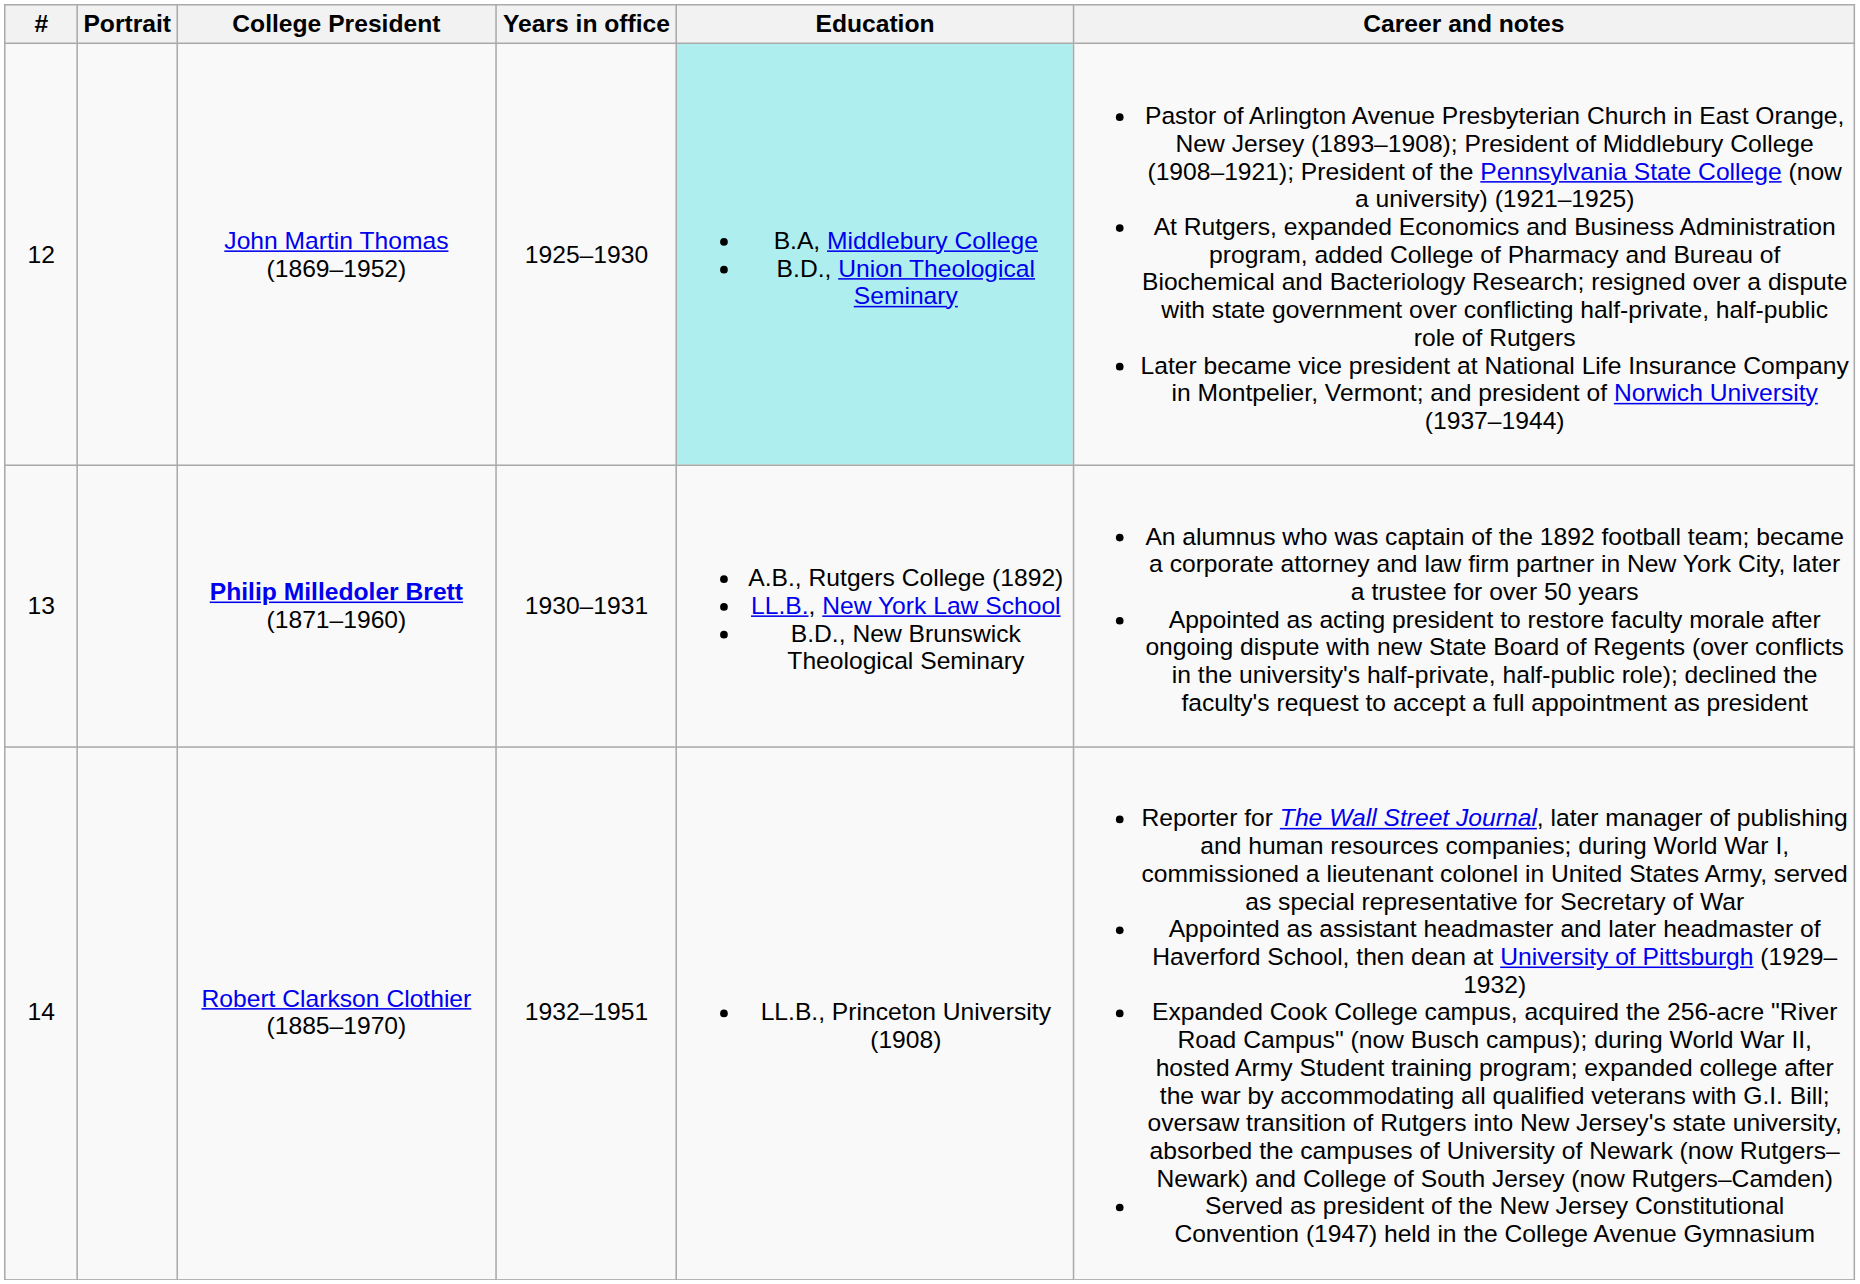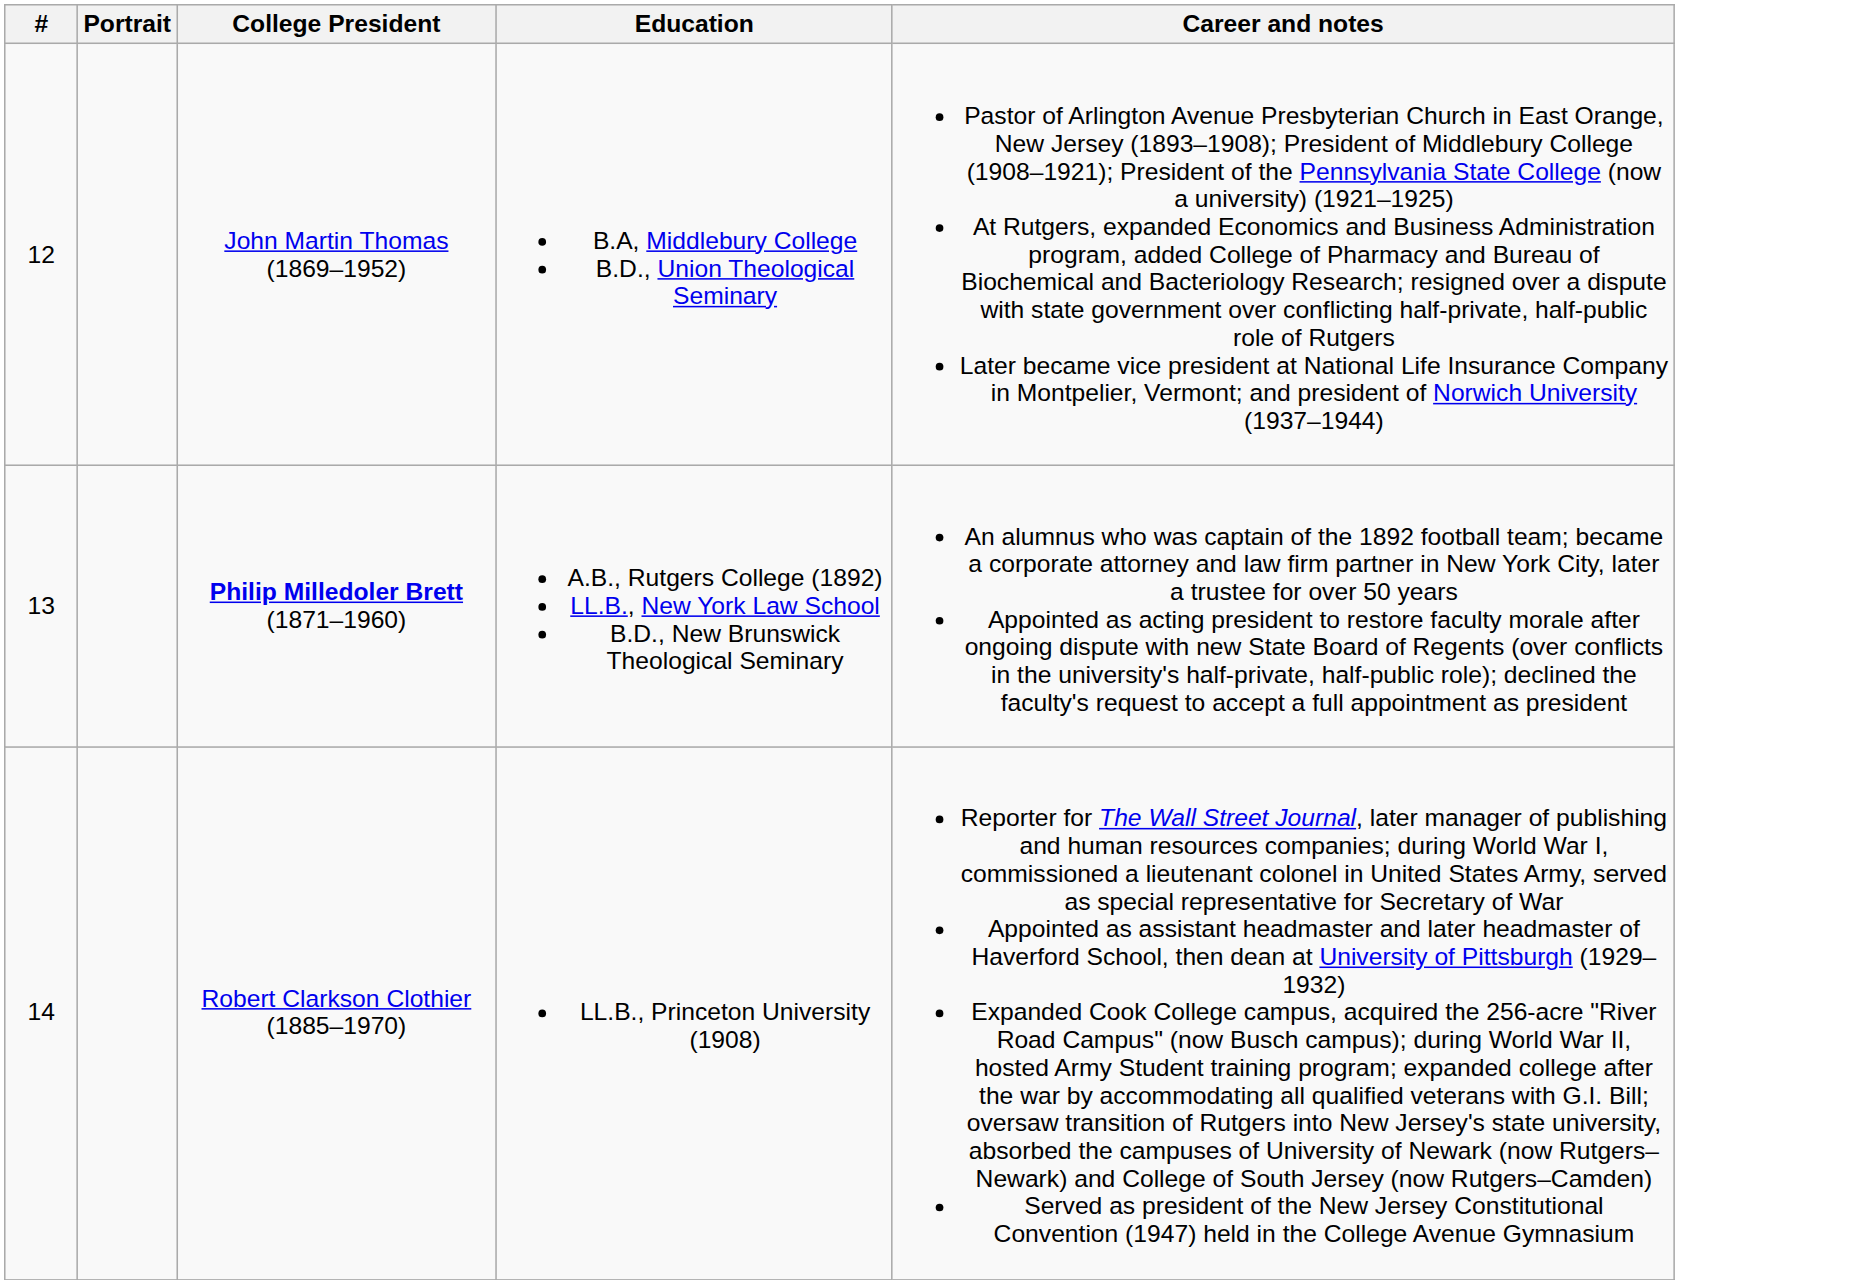- column: Years in office | 1925–1930 | 1930–1931 | 1932–1951
John Martin Thomas (1869–1952) | Education: paleturquoise background -> no background
